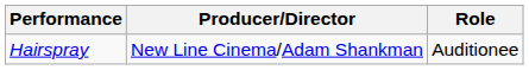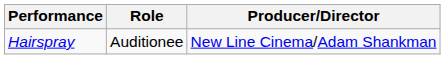columns swapped: Role <-> Producer/Director
